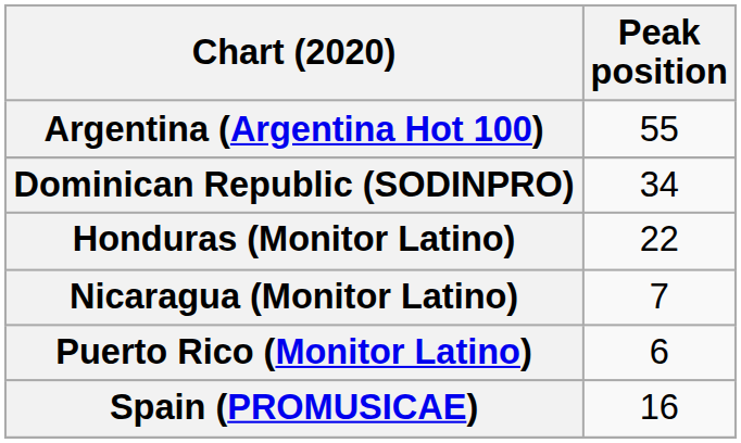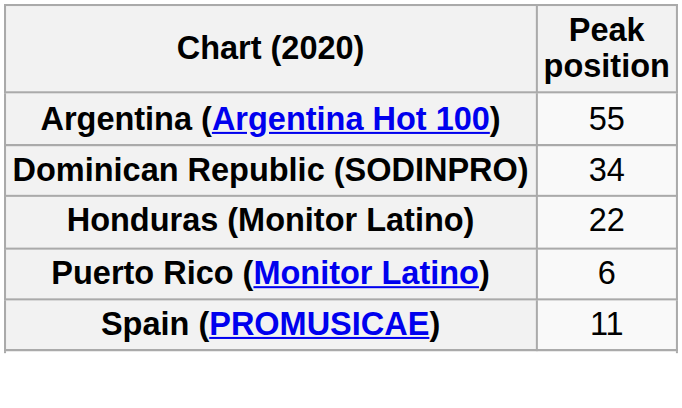- row: Nicaragua (Monitor Latino) | 7
Spain (PROMUSICAE) | Peak position: 16 -> 11
